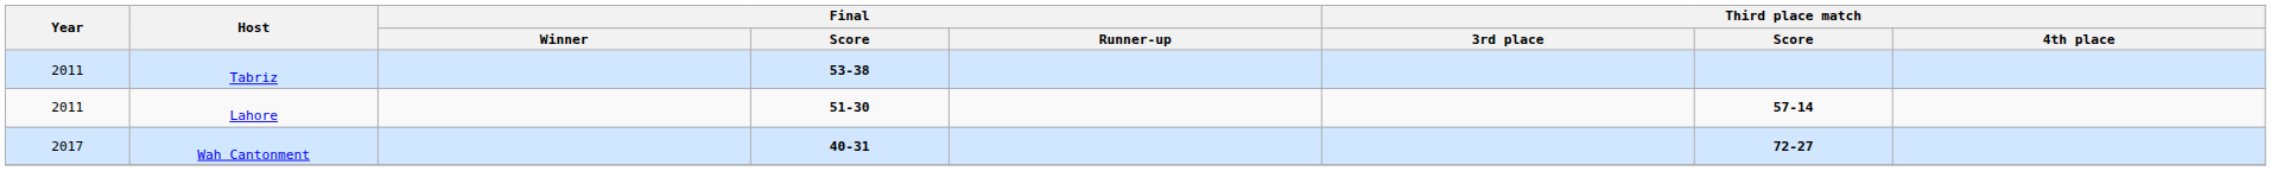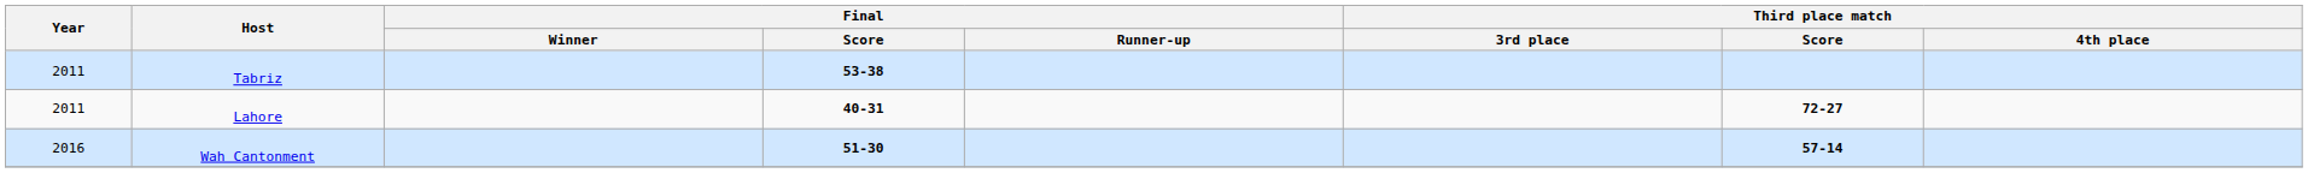Lahore | Final / Score: 51-30 -> 40-31
Lahore | Third place match / Score: 57-14 -> 72-27
Wah Cantonment | Year: 2017 -> 2016
Wah Cantonment | Final / Score: 40-31 -> 51-30
Wah Cantonment | Third place match / Score: 72-27 -> 57-14
